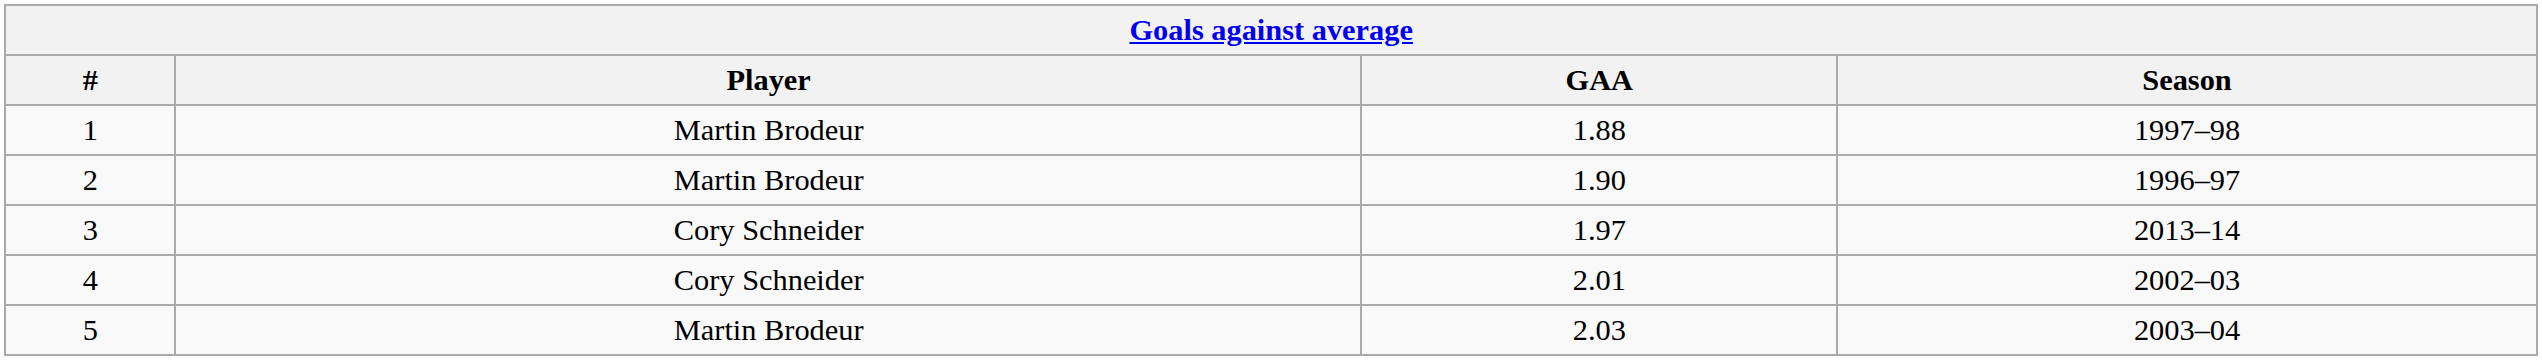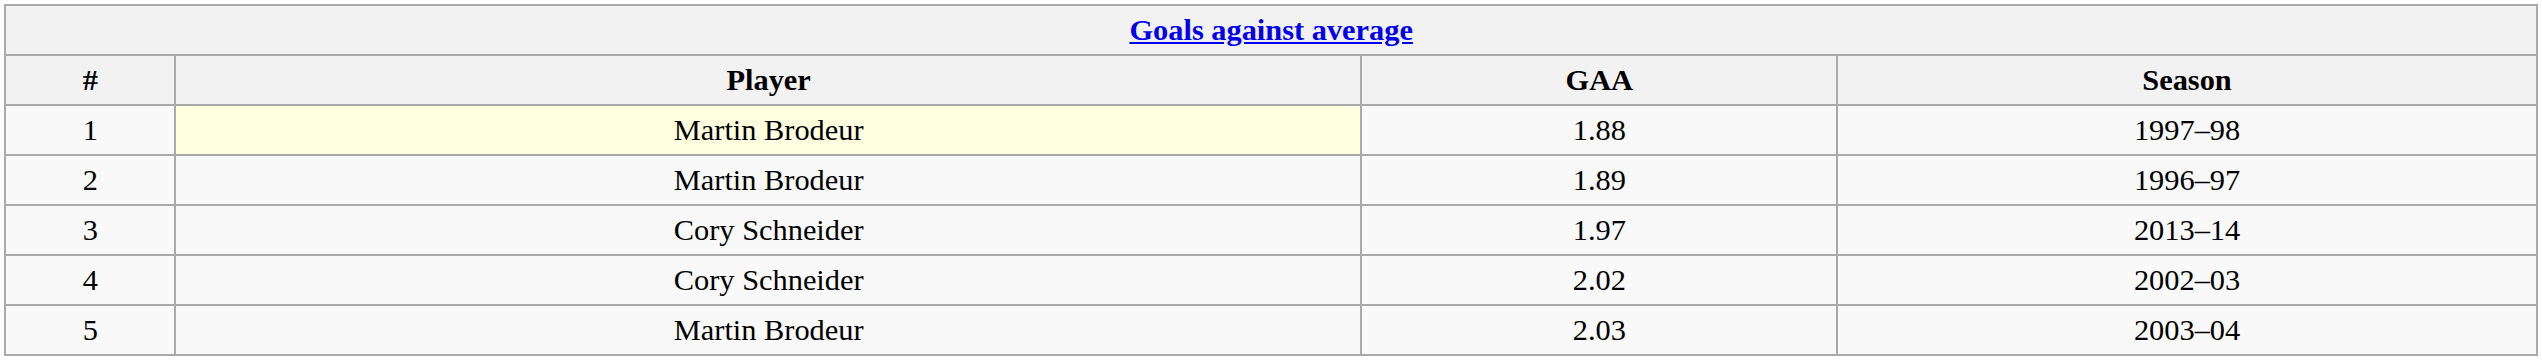1 | Player: no background -> lightyellow background
2 | GAA: 1.90 -> 1.89
4 | GAA: 2.01 -> 2.02
